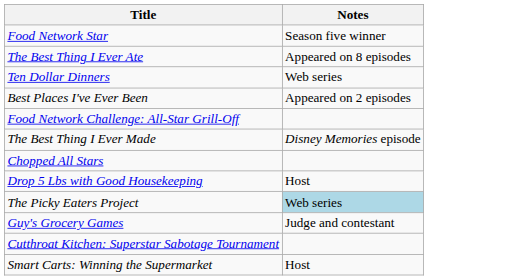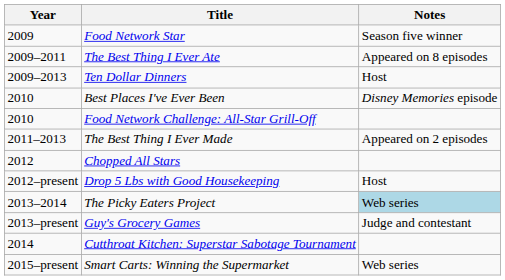+ column: Year | 2009 | 2009–2011 | 2009–2013 | 2010 | 2010 | 2011–2013 | 2012 | 2012–present | 2013–2014 | 2013–present | 2014 | 2015–present
Ten Dollar Dinners | Notes: Web series -> Host
Best Places I've Ever Been | Notes: Appeared on 2 episodes -> Disney Memories episode
The Best Thing I Ever Made | Notes: Disney Memories episode -> Appeared on 2 episodes
Smart Carts: Winning the Supermarket | Notes: Host -> Web series
